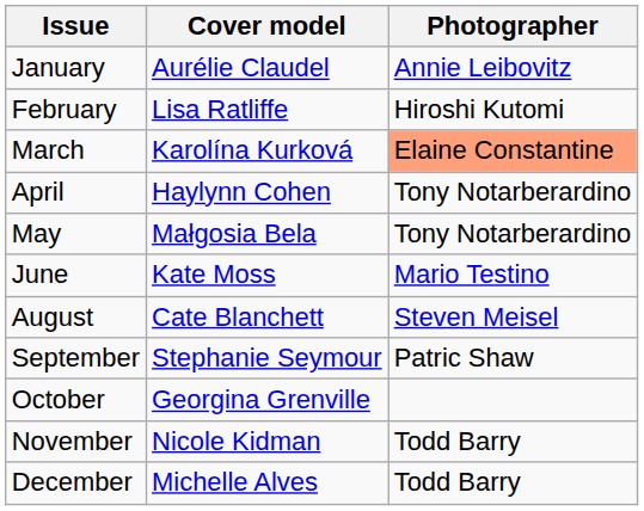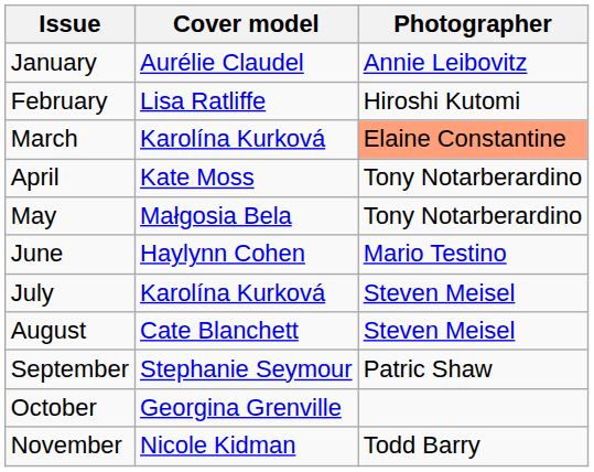April | Cover model: Haylynn Cohen -> Kate Moss
June | Cover model: Kate Moss -> Haylynn Cohen
+ row: July | Karolína Kurková | Steven Meisel
- row: December | Michelle Alves | Todd Barry
